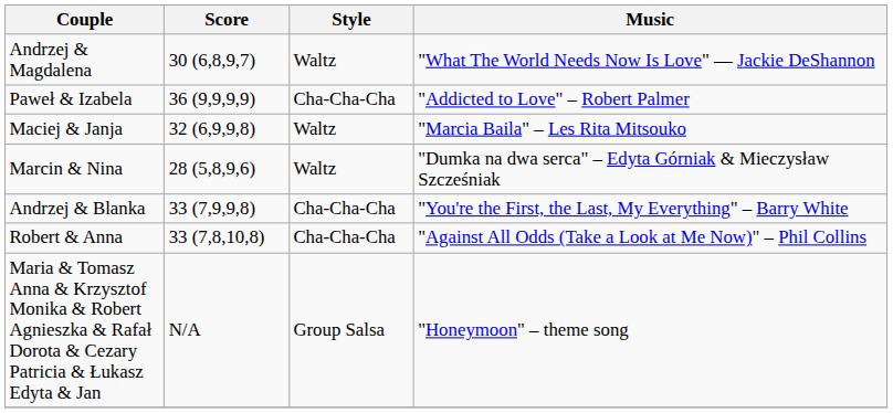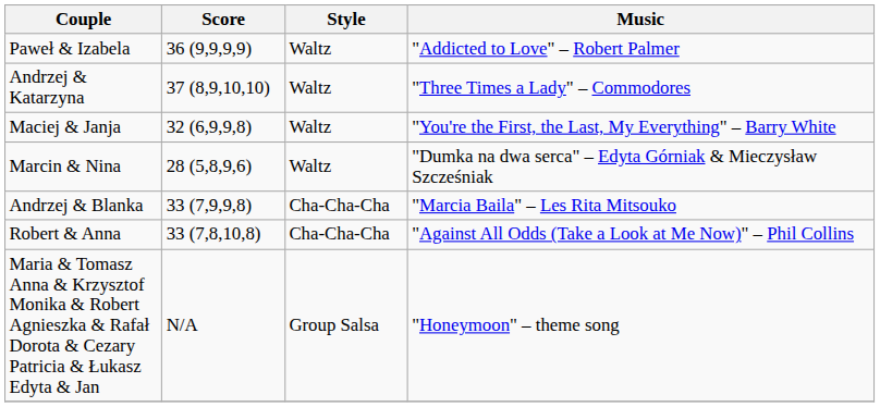- row: Andrzej & Magdalena | 30 (6,8,9,7) | Waltz | "What The World Needs Now Is Love" — Jackie DeShannon
Paweł & Izabela | Style: Cha-Cha-Cha -> Waltz
+ row: Andrzej & Katarzyna | 37 (8,9,10,10) | Waltz | "Three Times a Lady" – Commodores
Maciej & Janja | Music: "Marcia Baila" – Les Rita Mitsouko -> "You're the First, the Last, My Everything" – Barry White
Andrzej & Blanka | Music: "You're the First, the Last, My Everything" – Barry White -> "Marcia Baila" – Les Rita Mitsouko
